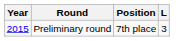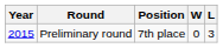+ column: W | 0
